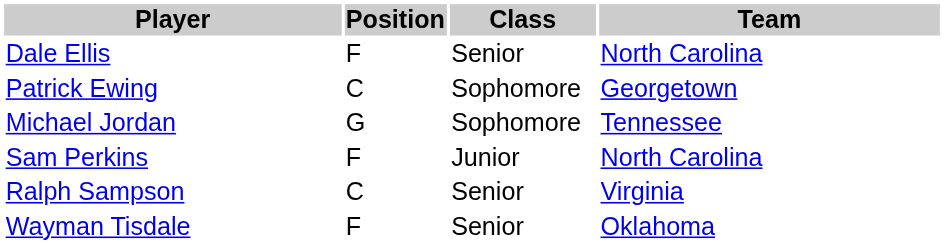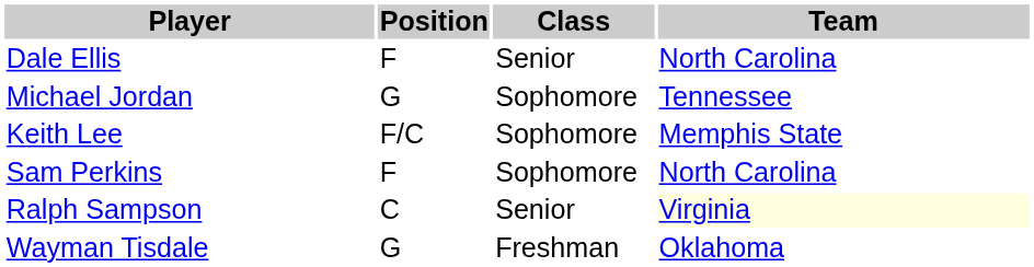- row: Patrick Ewing | C | Sophomore | Georgetown
+ row: Keith Lee | F/C | Sophomore | Memphis State
Sam Perkins | Class: Junior -> Sophomore
Ralph Sampson | Team: no background -> lightyellow background
Wayman Tisdale | Position: F -> G
Wayman Tisdale | Class: Senior -> Freshman
